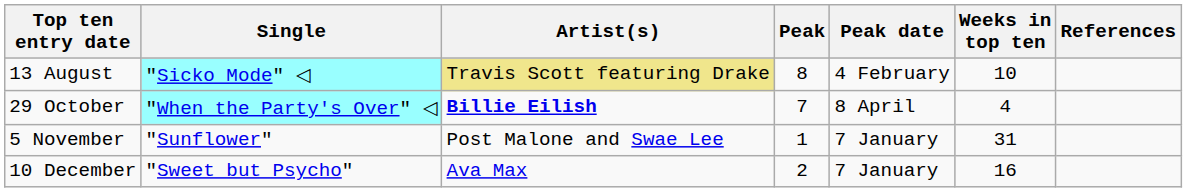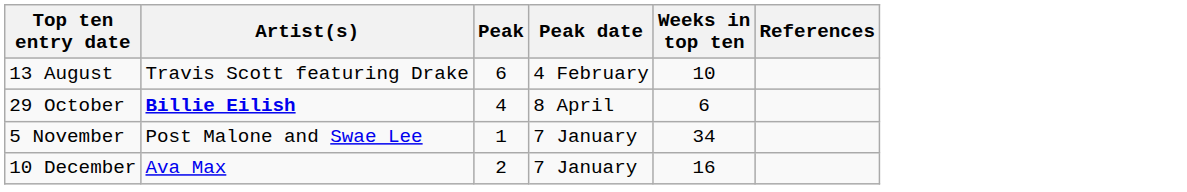- column: Single | "Sicko Mode" ◁ | "When the Party's Over" ◁ | "Sunflower" | "Sweet but Psycho"
13 August | Artist(s): khaki background -> no background
13 August | Peak: 8 -> 6
29 October | Peak: 7 -> 4
29 October | Weeks in top ten: 4 -> 6
5 November | Weeks in top ten: 31 -> 34
